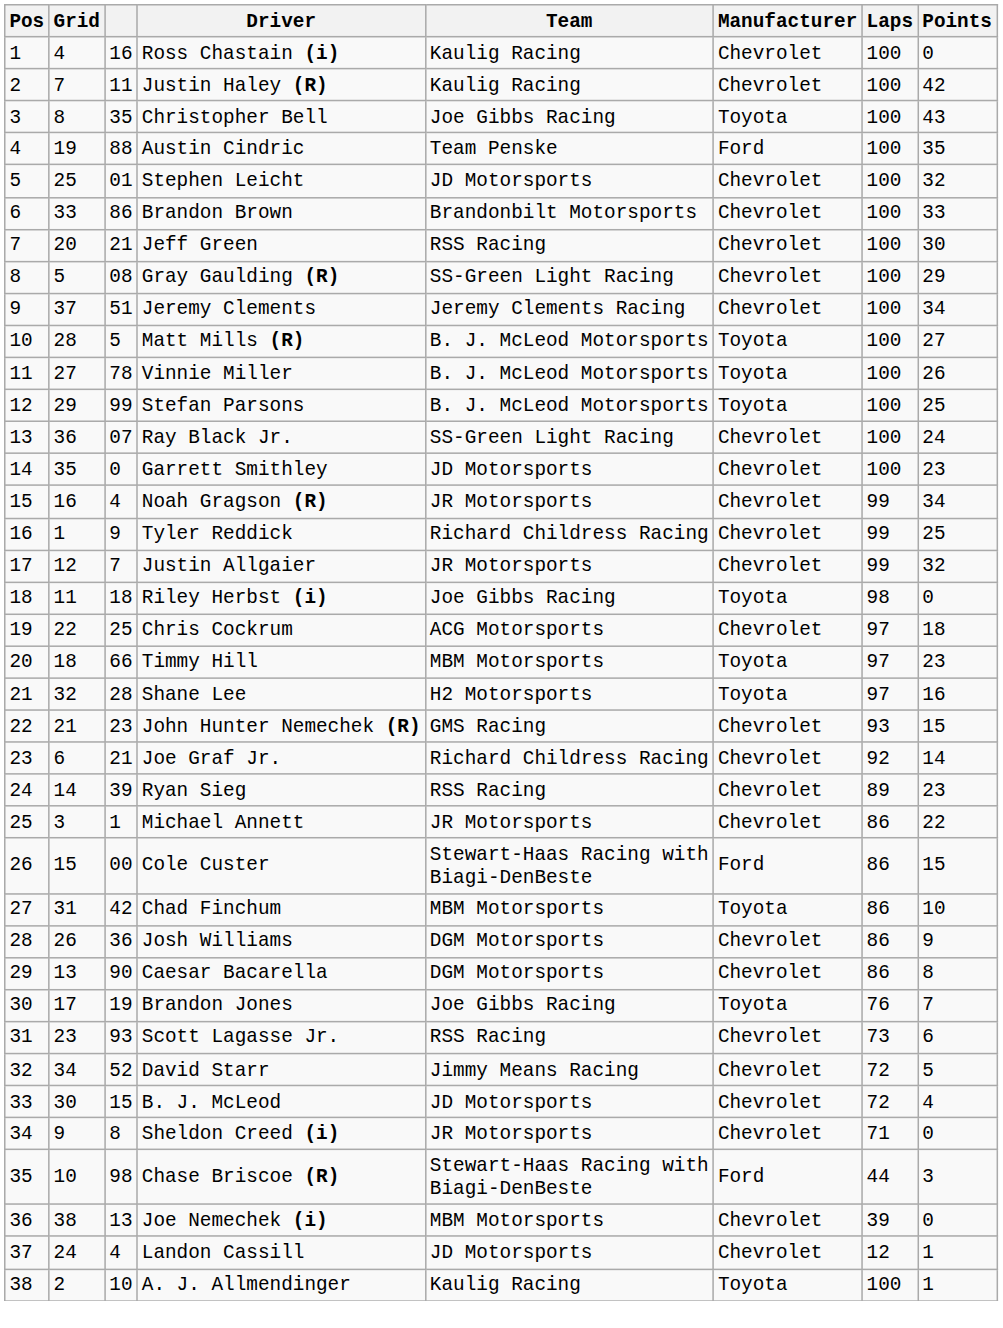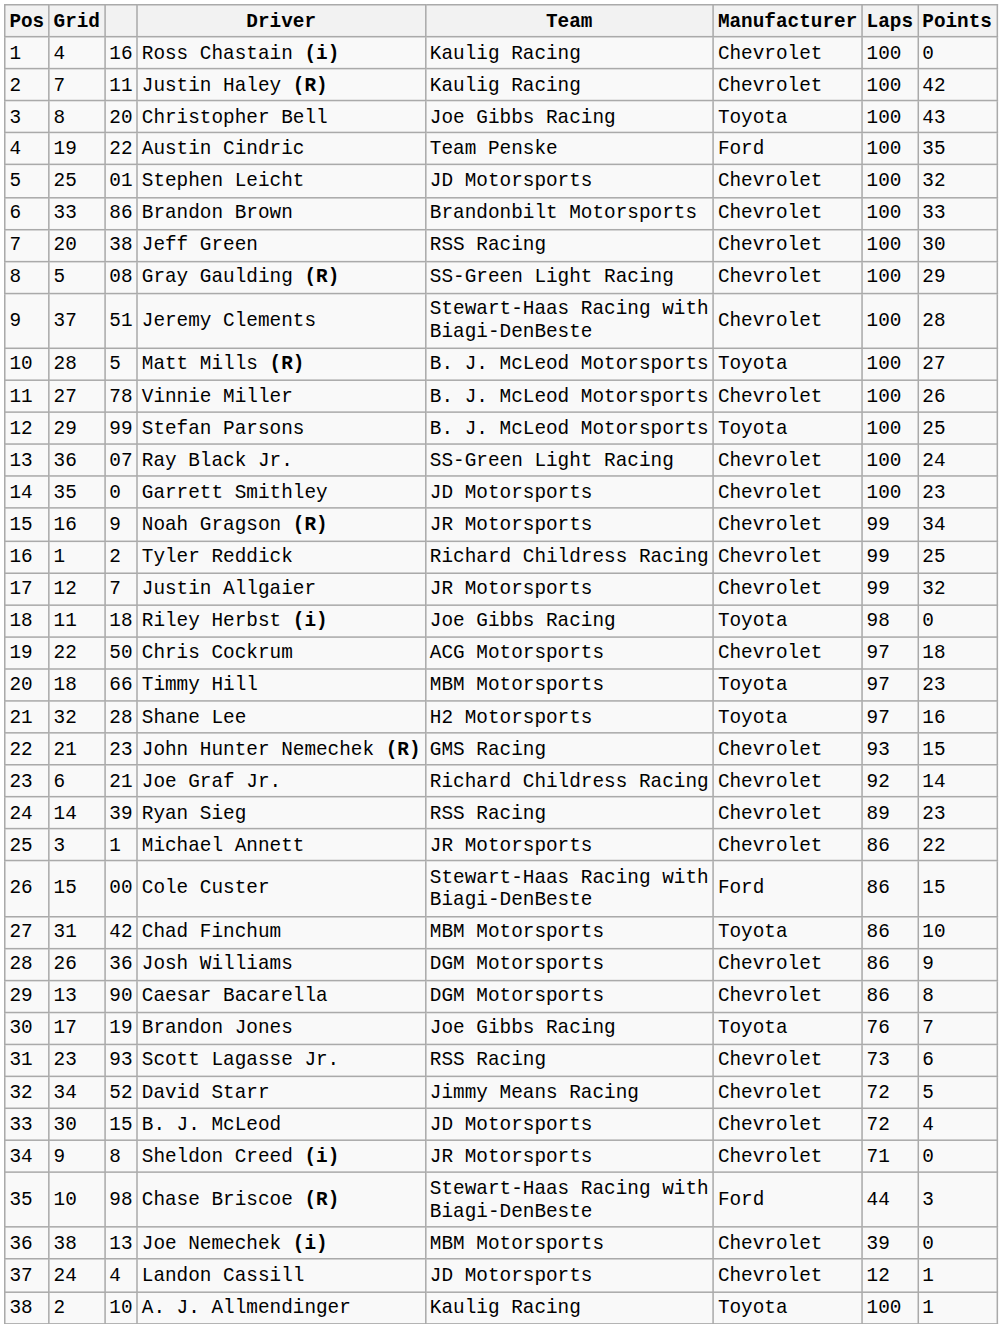Christopher Bell | column 3: 35 -> 20
Austin Cindric | column 3: 88 -> 22
Jeff Green | column 3: 21 -> 38
Jeremy Clements | Team: Jeremy Clements Racing -> Stewart-Haas Racing with Biagi-DenBeste
Jeremy Clements | Points: 34 -> 28
Vinnie Miller | Manufacturer: Toyota -> Chevrolet
Noah Gragson (R) | column 3: 4 -> 9
Tyler Reddick | column 3: 9 -> 2
Chris Cockrum | column 3: 25 -> 50
